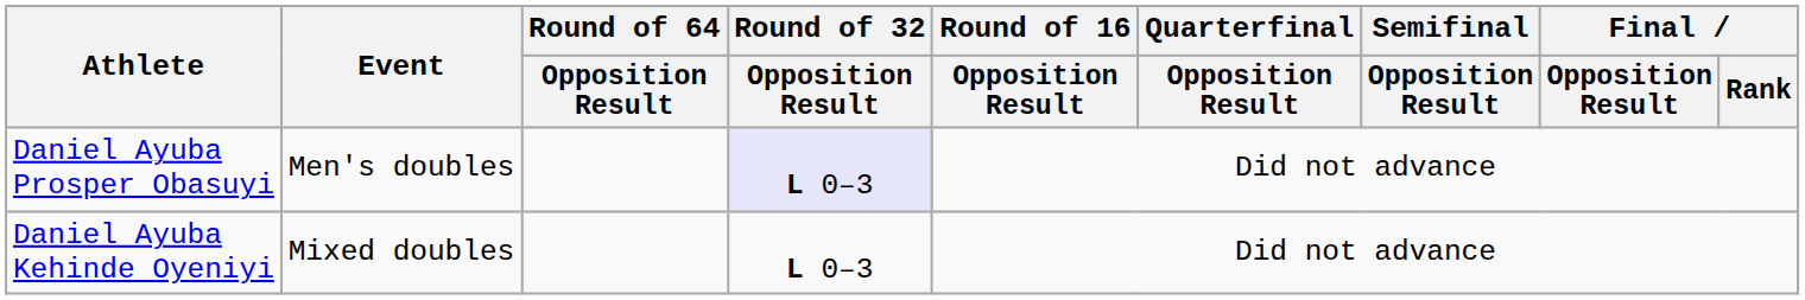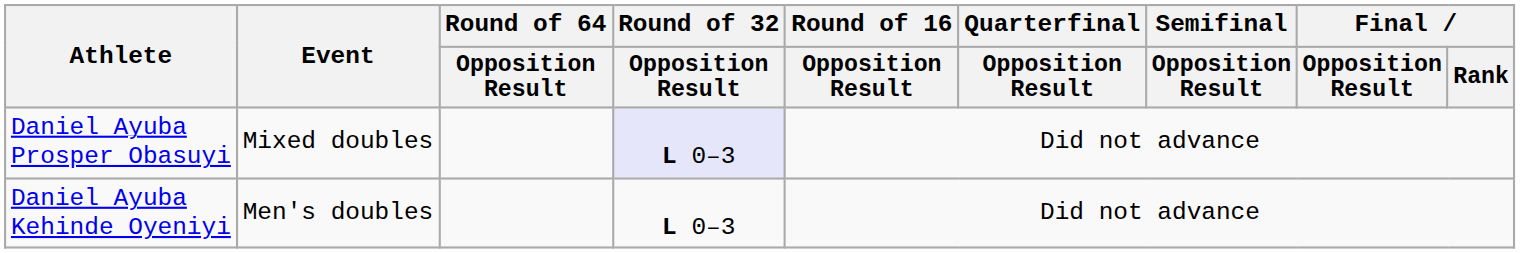Daniel Ayuba Prosper Obasuyi | Event: Men's doubles -> Mixed doubles
Daniel Ayuba Kehinde Oyeniyi | Event: Mixed doubles -> Men's doubles
